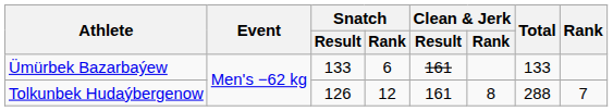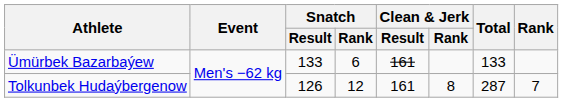Tolkunbek Hudaýbergenow | Total: 288 -> 287
